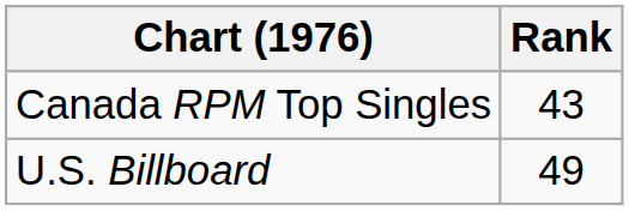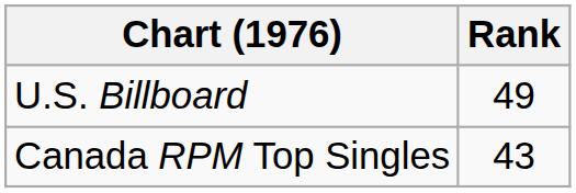rows swapped: Canada RPM Top Singles <-> U.S. Billboard
